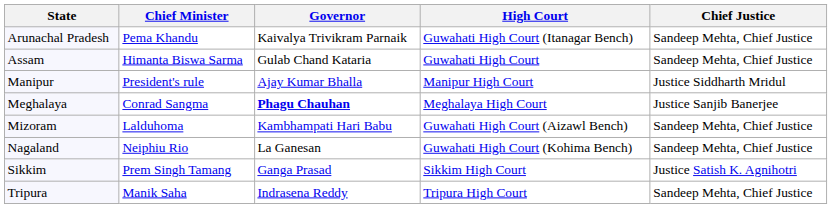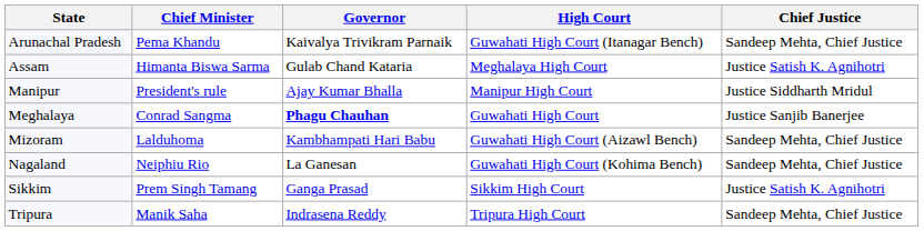Assam | High Court: Guwahati High Court -> Meghalaya High Court
Assam | Chief Justice: Sandeep Mehta, Chief Justice -> Justice Satish K. Agnihotri
Meghalaya | High Court: Meghalaya High Court -> Guwahati High Court
